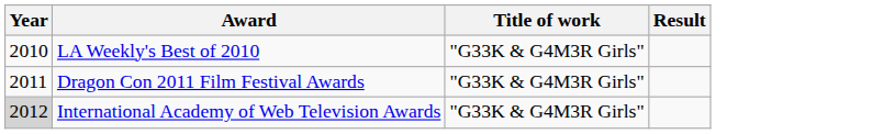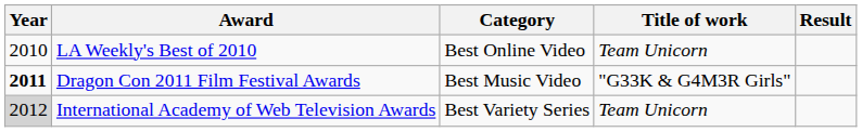+ column: Category | Best Online Video | Best Music Video | Best Variety Series
LA Weekly's Best of 2010 | Title of work: "G33K & G4M3R Girls" -> Team Unicorn
Dragon Con 2011 Film Festival Awards | Year: normal -> bold
International Academy of Web Television Awards | Title of work: "G33K & G4M3R Girls" -> Team Unicorn
